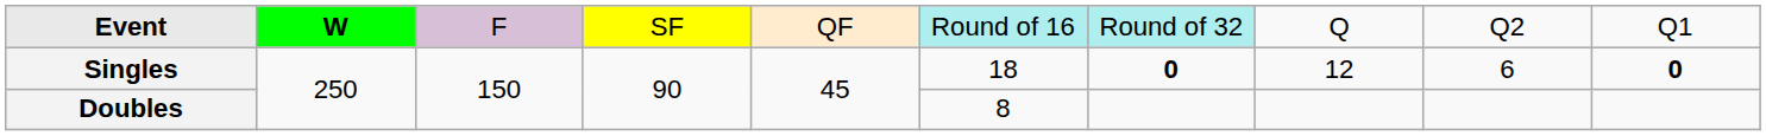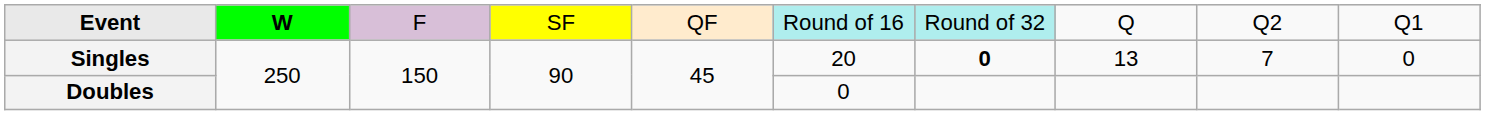Singles | column 6: 18 -> 20
Singles | column 8: 12 -> 13
Singles | column 9: 6 -> 7
Singles | column 10: bold -> normal
Doubles | column 6: 8 -> 0
